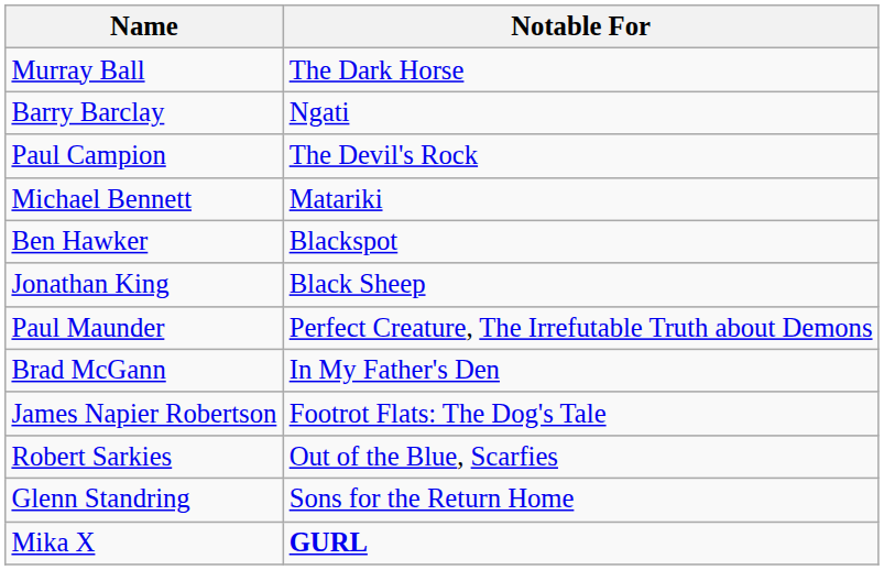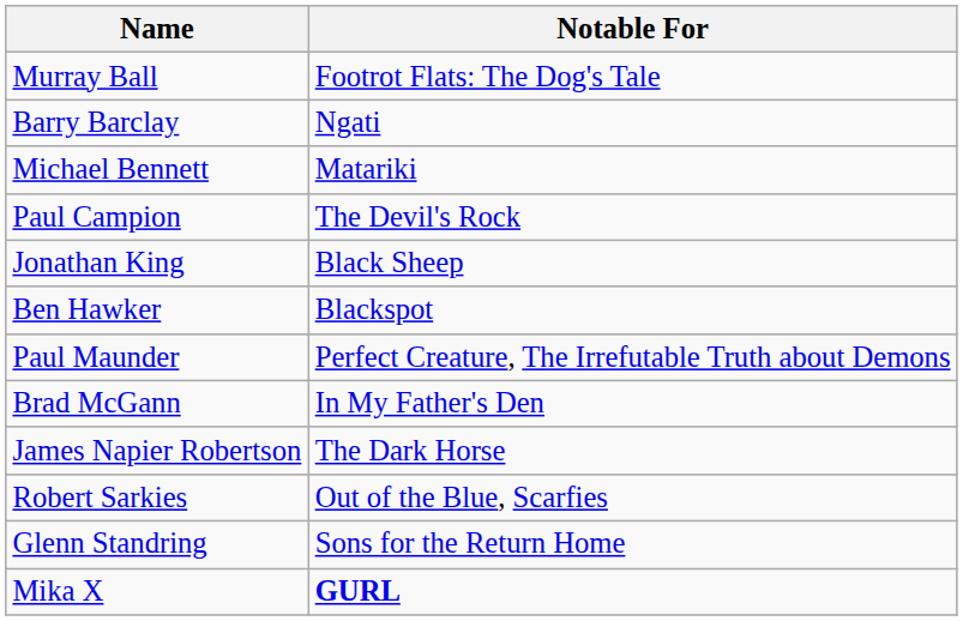Murray Ball | Notable For: The Dark Horse -> Footrot Flats: The Dog's Tale
rows swapped: Michael Bennett <-> Paul Campion
rows swapped: Ben Hawker <-> Jonathan King
James Napier Robertson | Notable For: Footrot Flats: The Dog's Tale -> The Dark Horse
